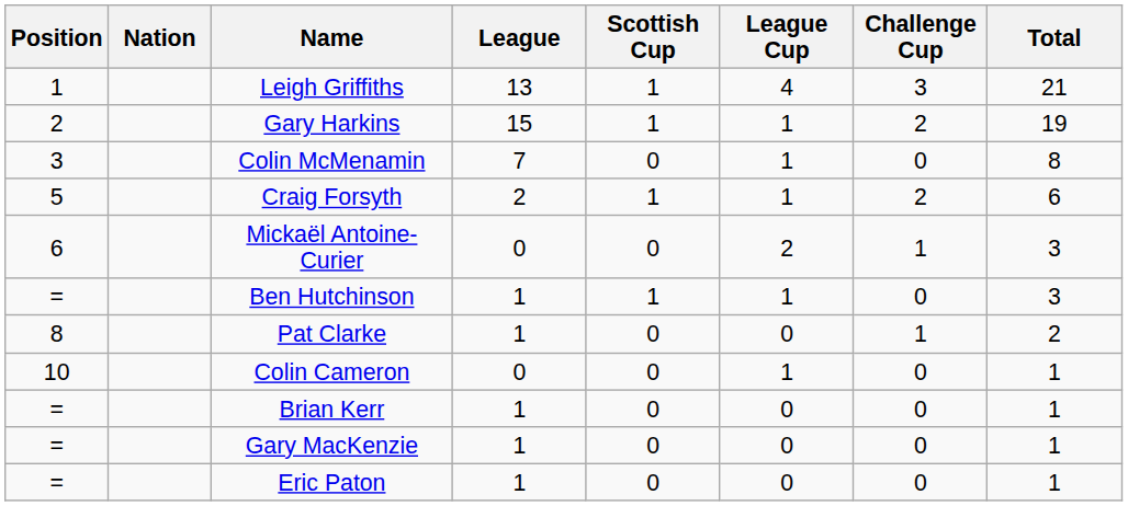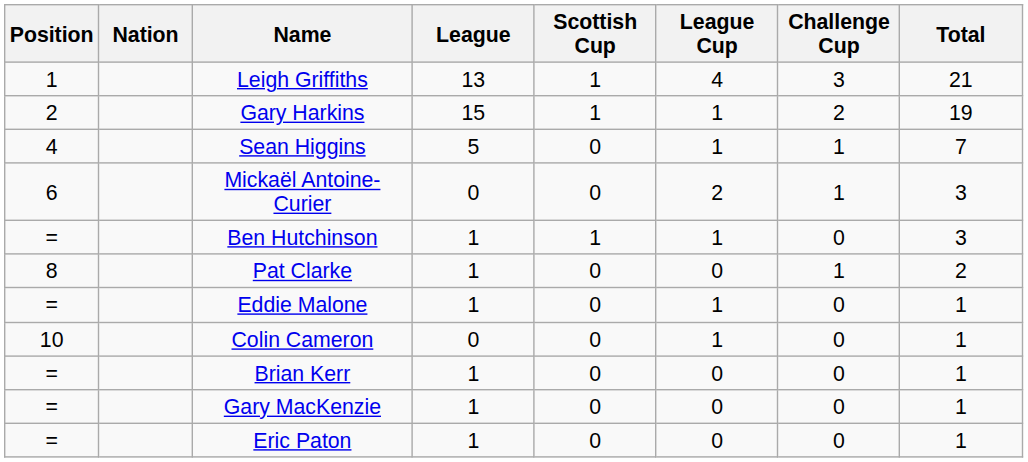- row: 3 | Colin McMenamin | 7 | 0 | 1 | 0 | 8
+ row: 4 | Sean Higgins | 5 | 0 | 1 | 1 | 7
- row: 5 | Craig Forsyth | 2 | 1 | 1 | 2 | 6
+ row: = | Eddie Malone | 1 | 0 | 1 | 0 | 1
